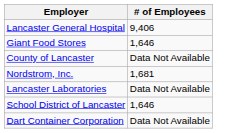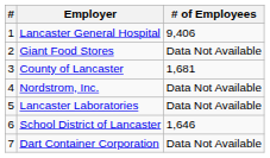+ column: # | 1 | 2 | 3 | 4 | 5 | 6 | 7
Giant Food Stores | # of Employees: 1,646 -> Data Not Available
County of Lancaster | # of Employees: Data Not Available -> 1,681
Nordstrom, Inc. | # of Employees: 1,681 -> Data Not Available
